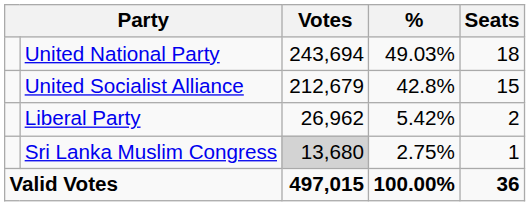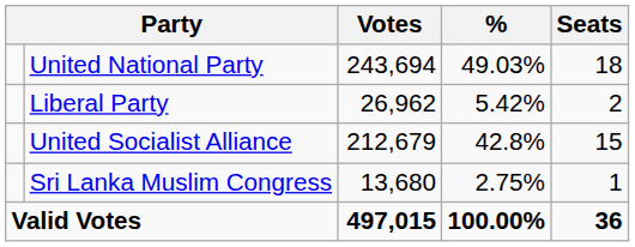rows swapped: United Socialist Alliance <-> Liberal Party
Sri Lanka Muslim Congress | Votes: lightgrey background -> no background
